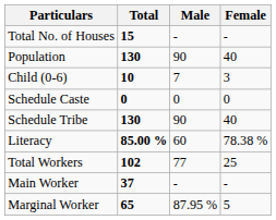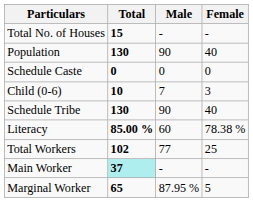rows swapped: Child (0-6) <-> Schedule Caste
Main Worker | Total: no background -> paleturquoise background
